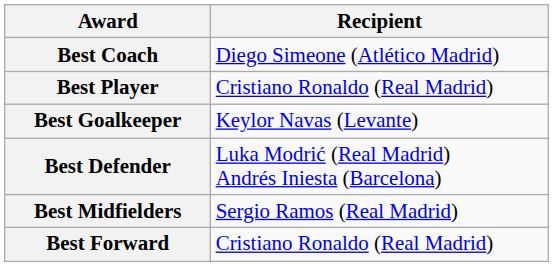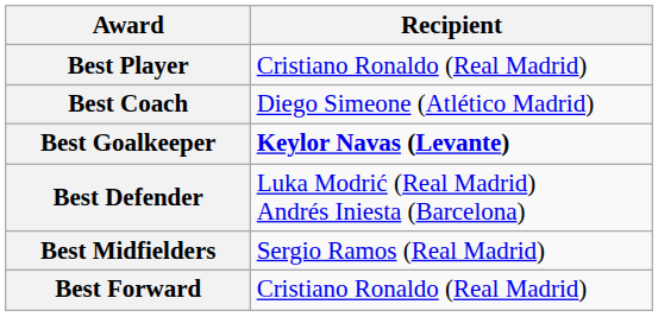rows swapped: Best Player <-> Best Coach
Best Goalkeeper | Recipient: normal -> bold
